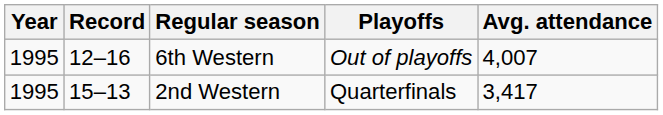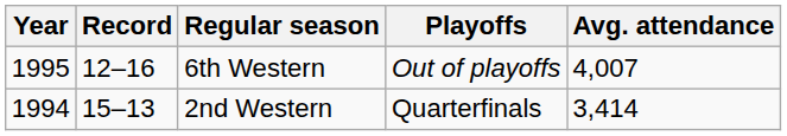2nd Western | Year: 1995 -> 1994
2nd Western | Avg. attendance: 3,417 -> 3,414
